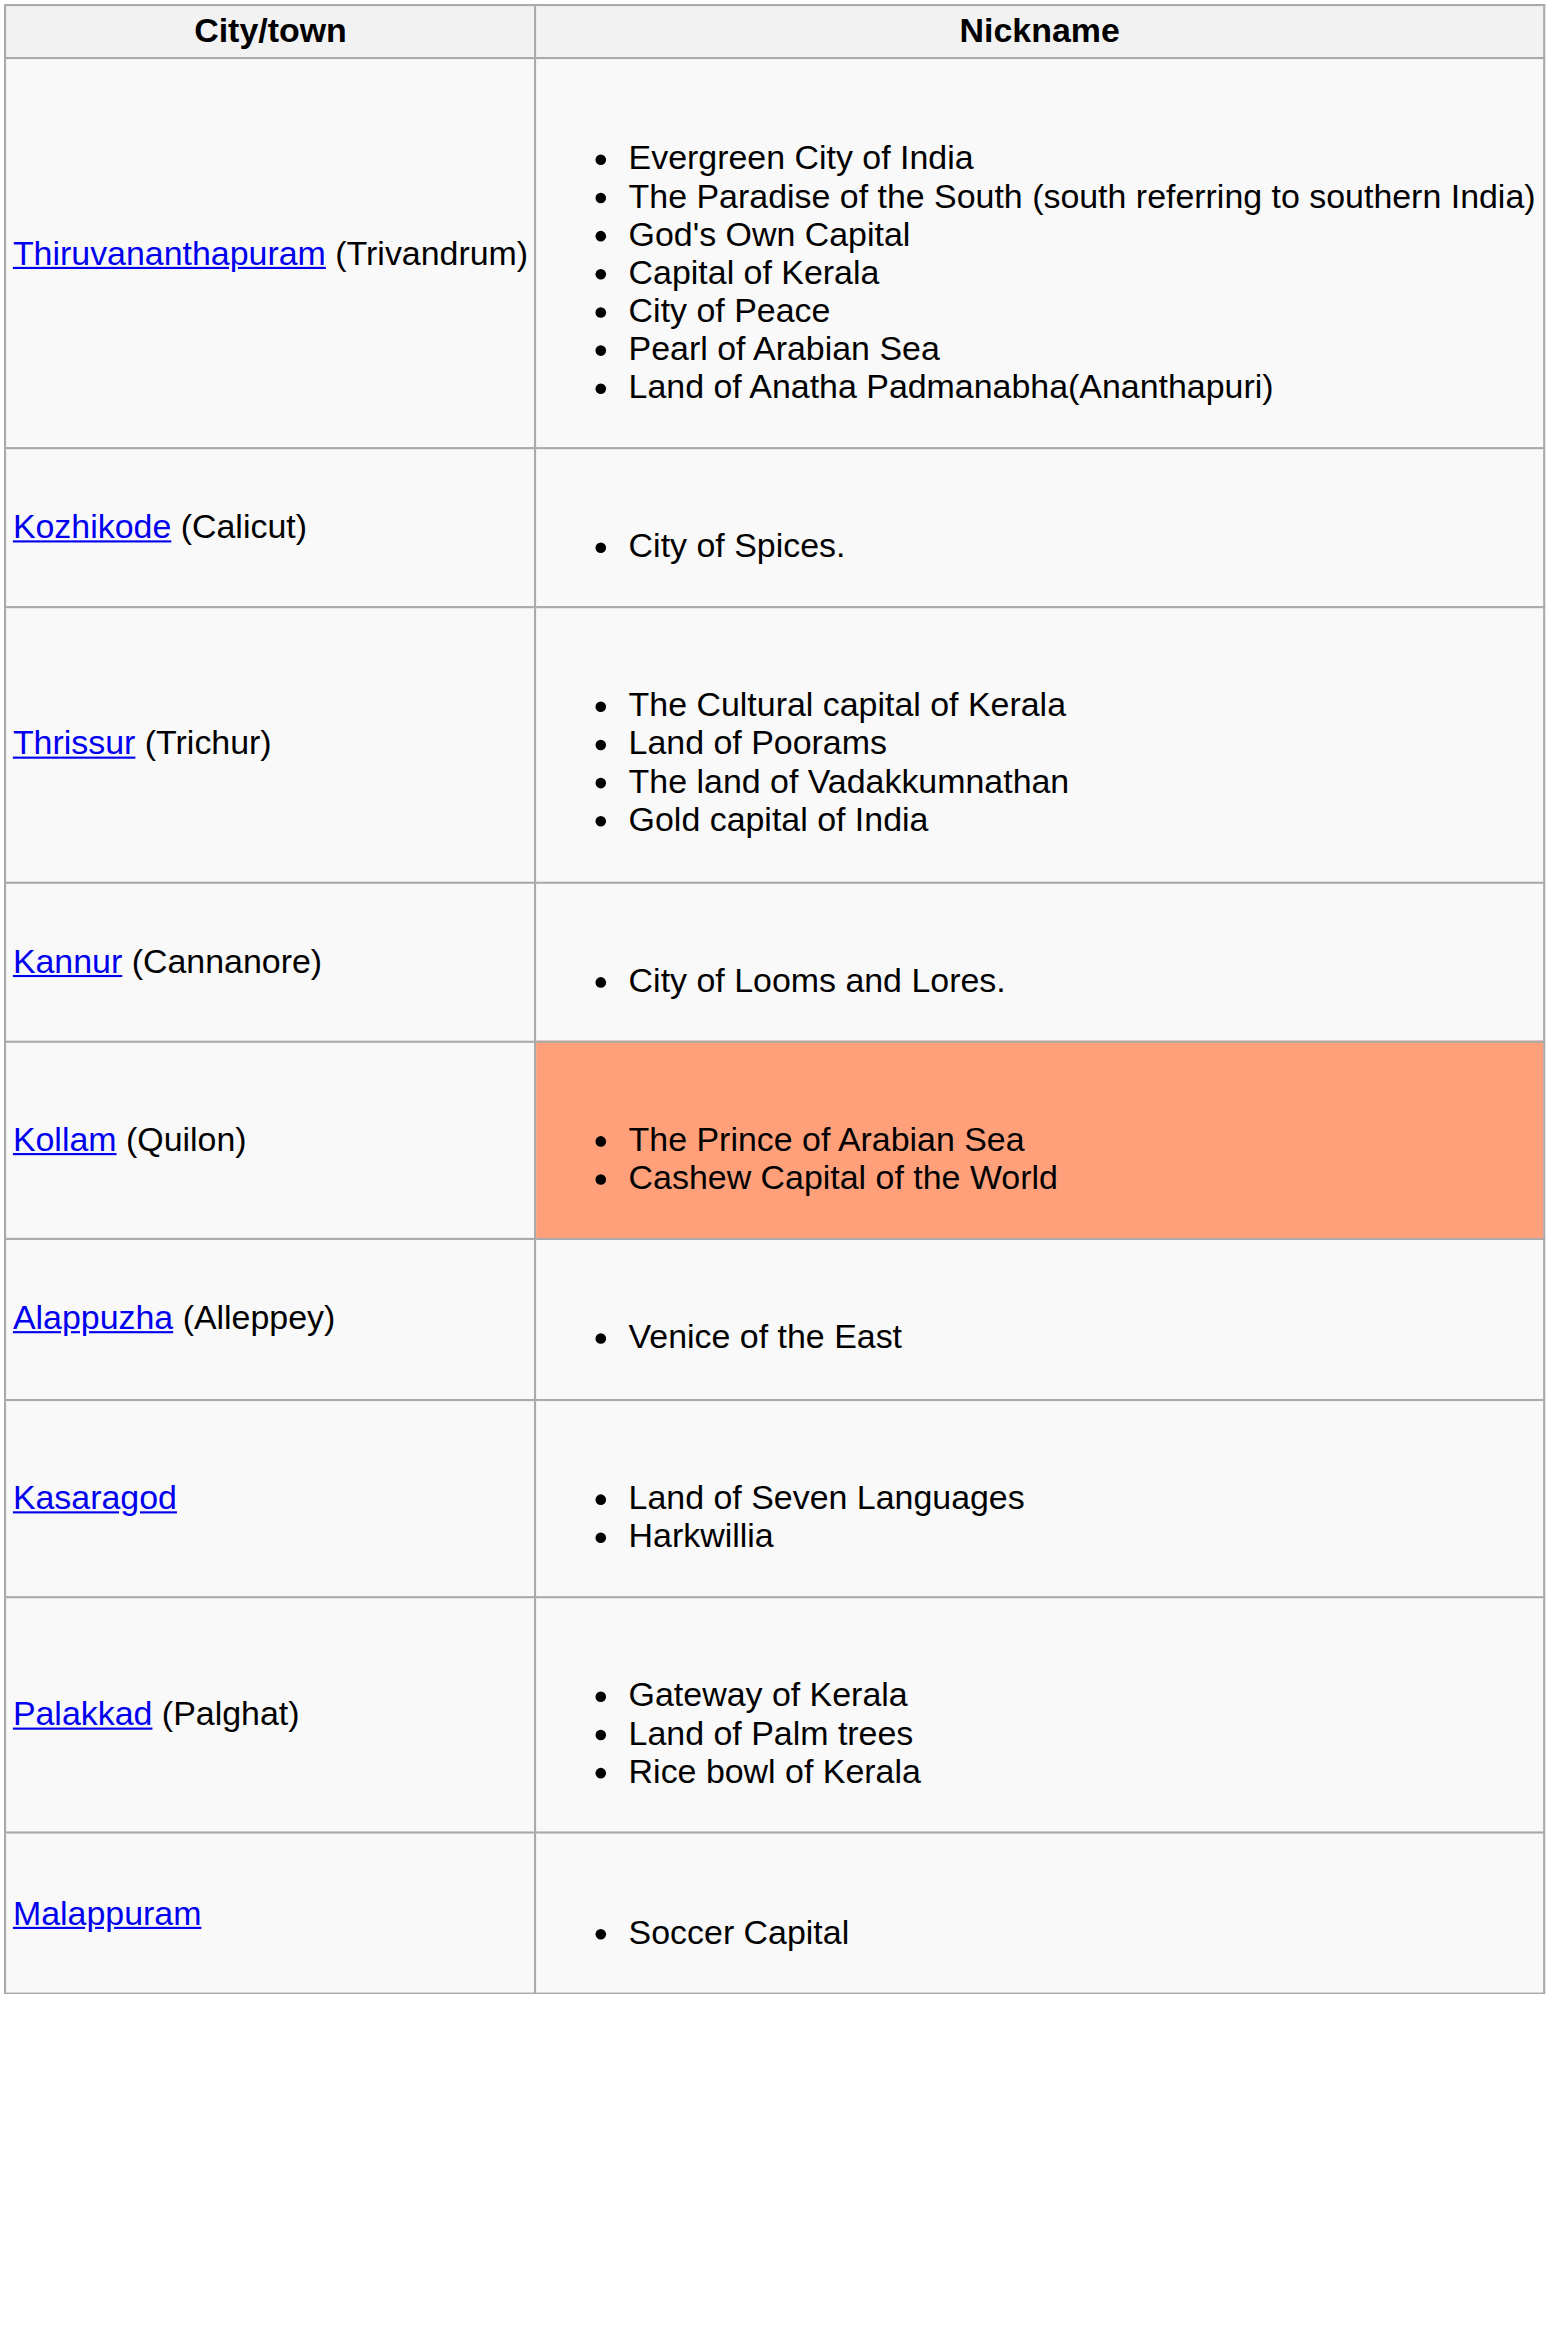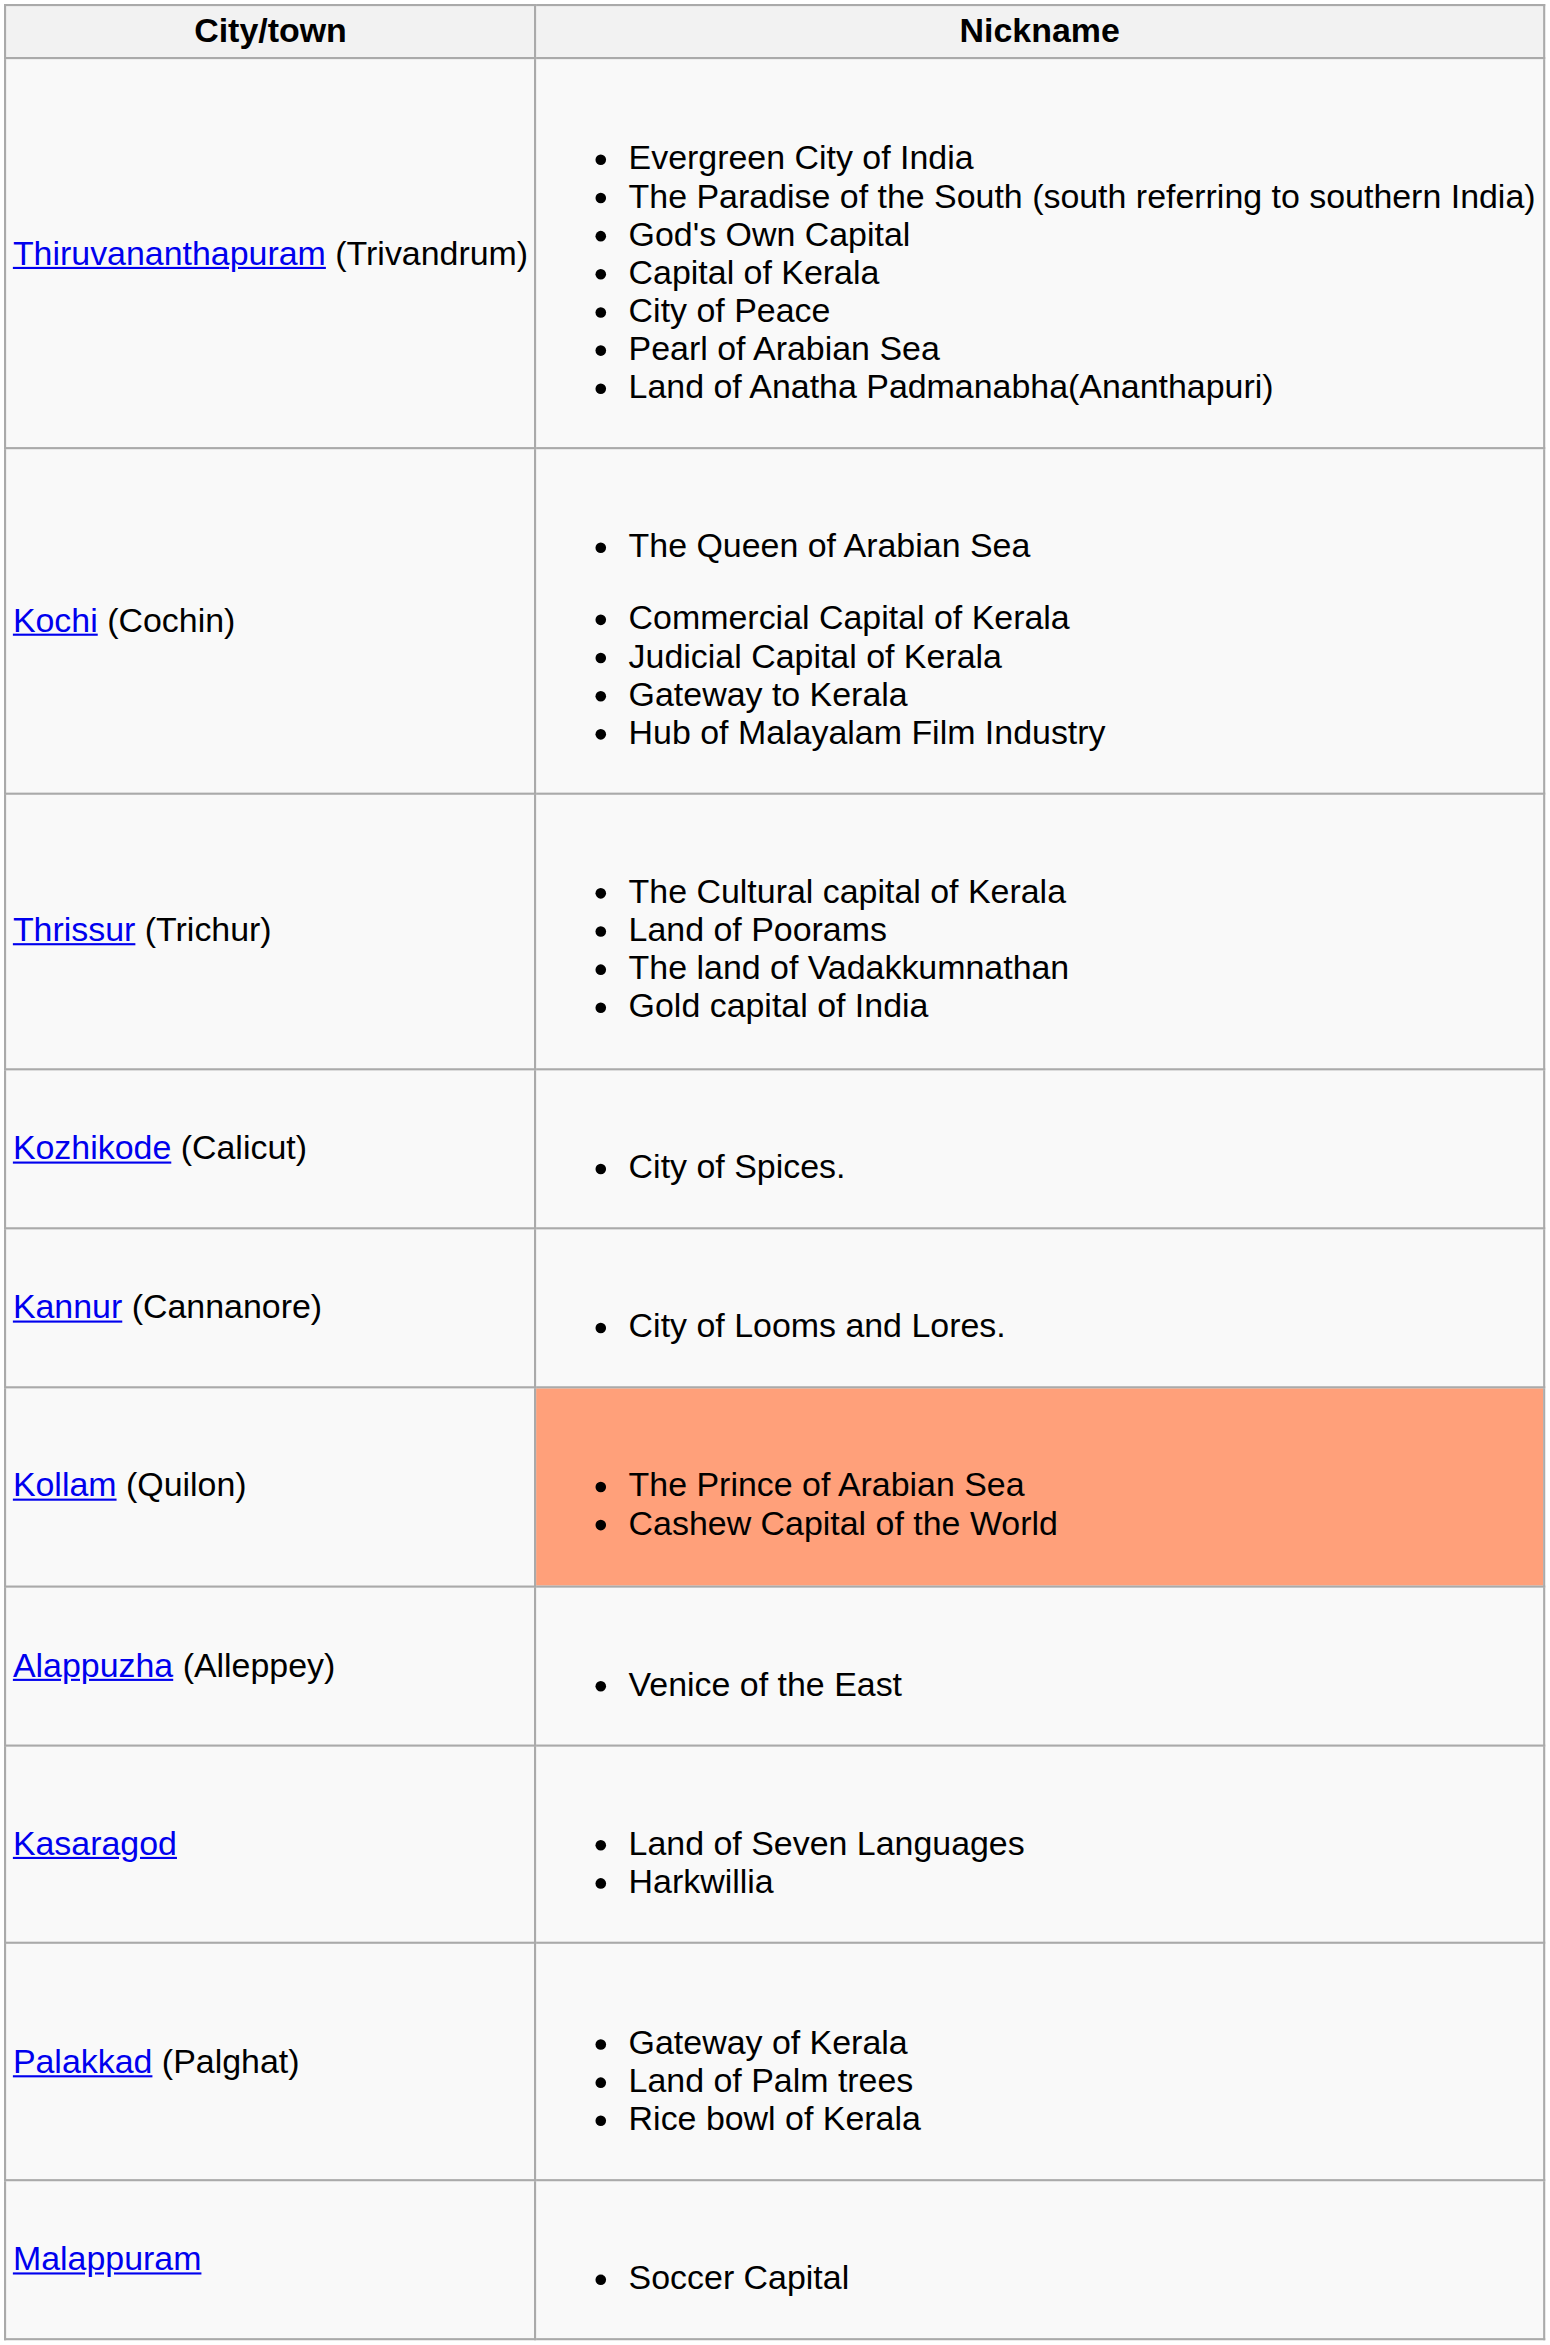+ row: Kochi (Cochin) | The Queen of Arabian Sea Commercial Capital of Kerala Judicial Capital of Kerala Gateway to Kerala Hub of Malayalam Film Industry
rows swapped: Thrissur (Trichur) <-> Kozhikode (Calicut)
